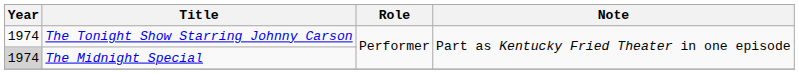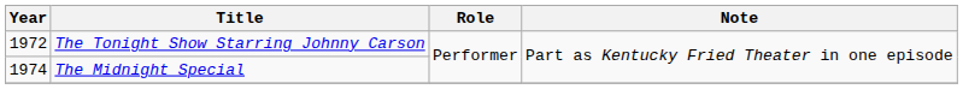The Tonight Show Starring Johnny Carson | Year: 1974 -> 1972
The Midnight Special | Year: lightgrey background -> no background
